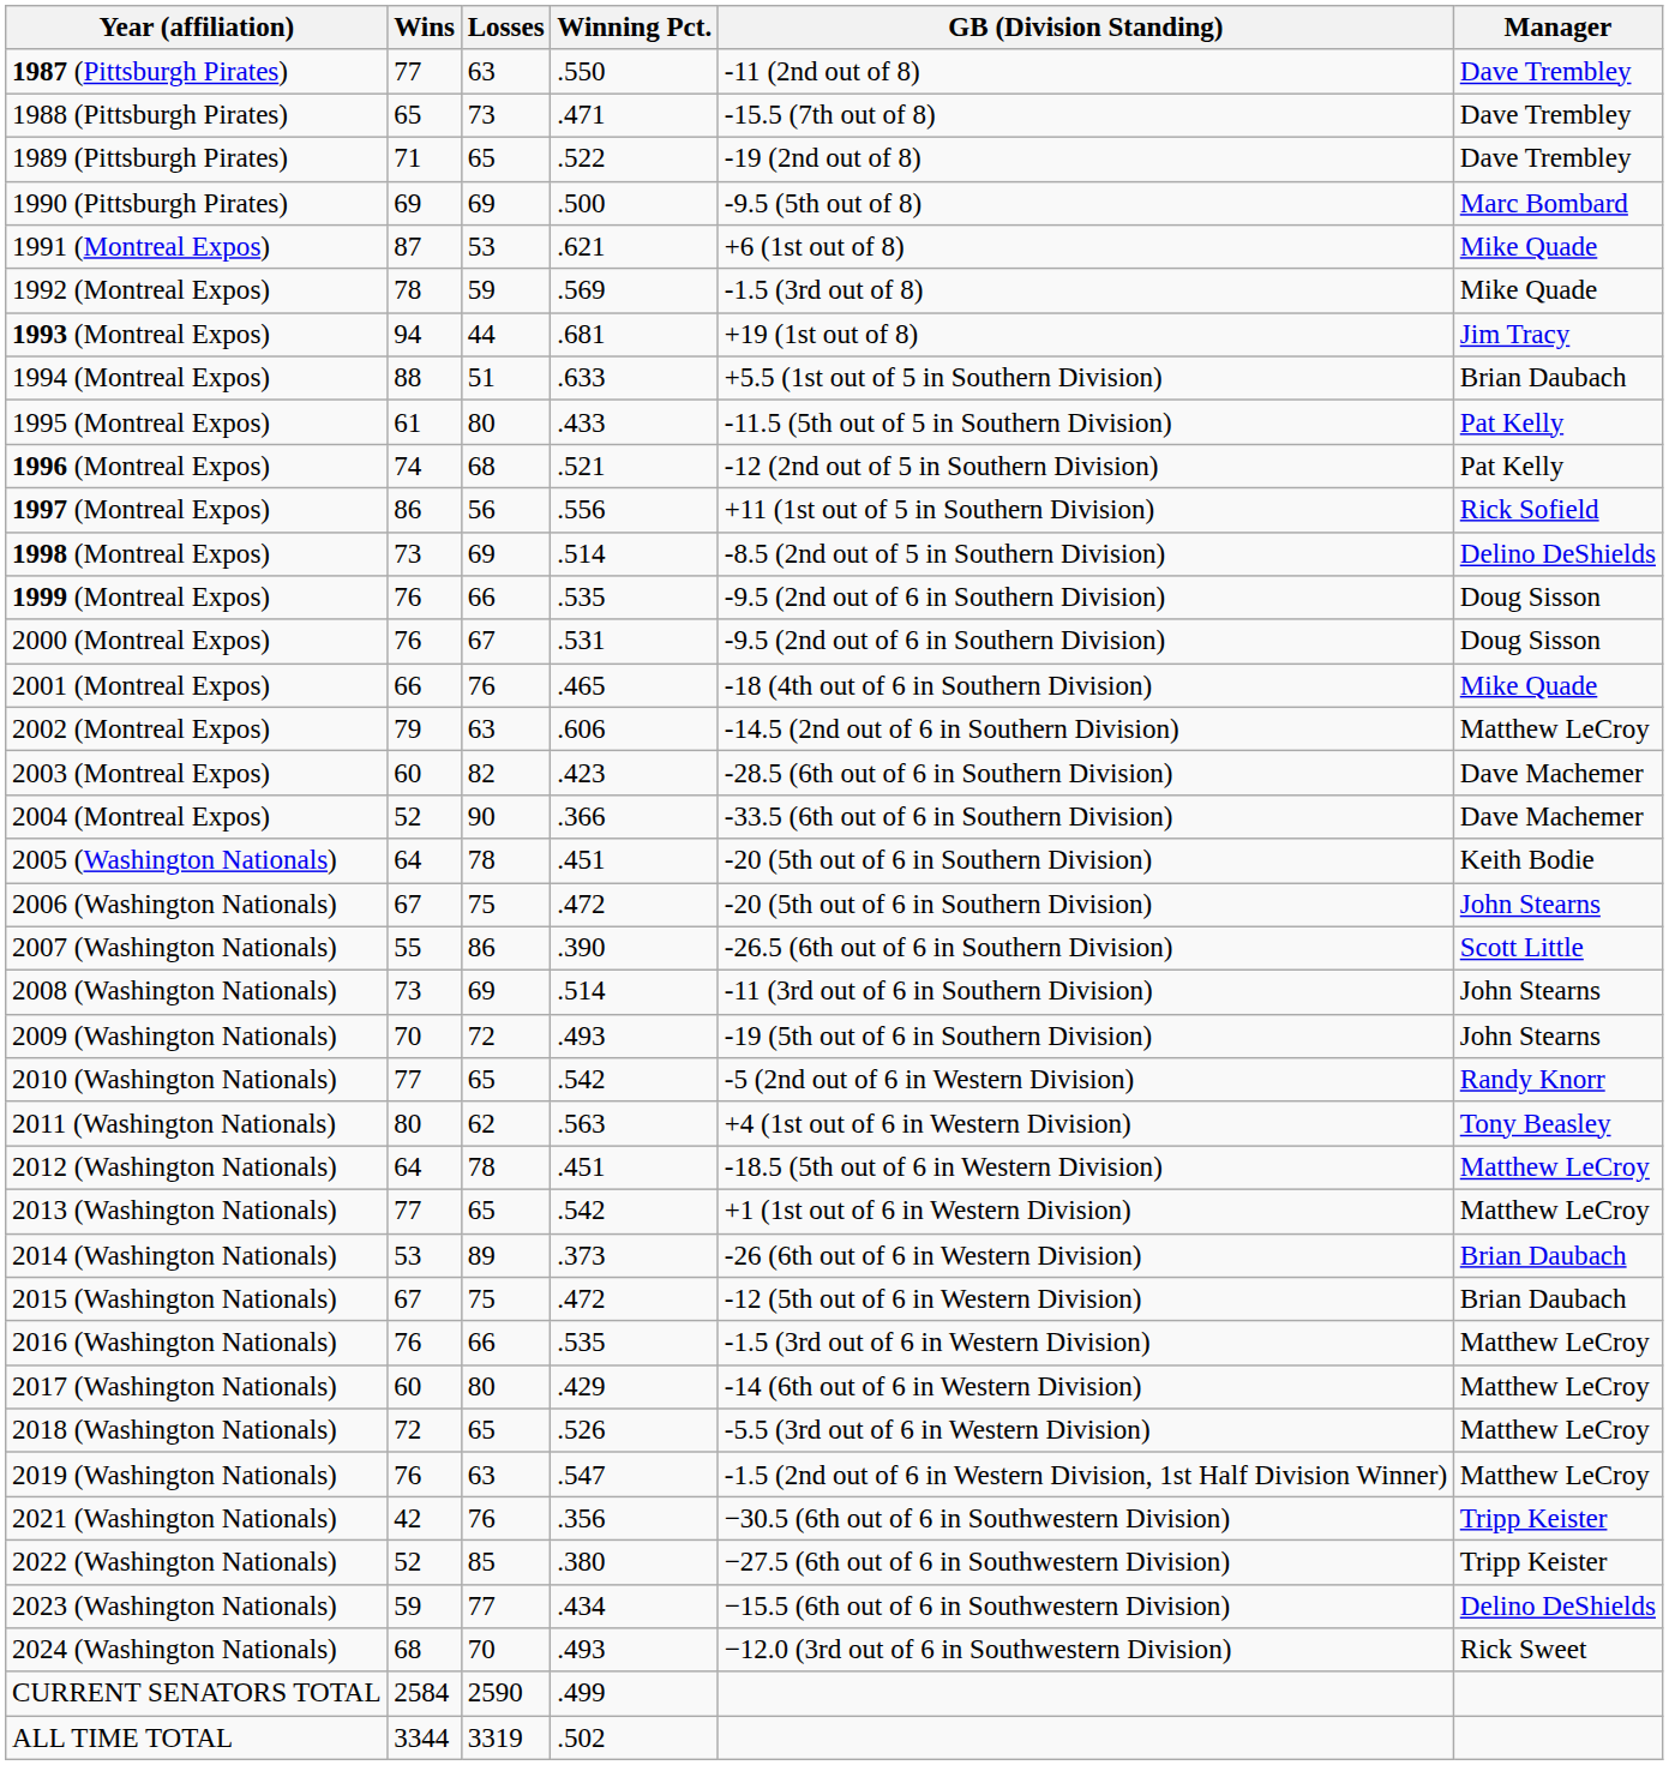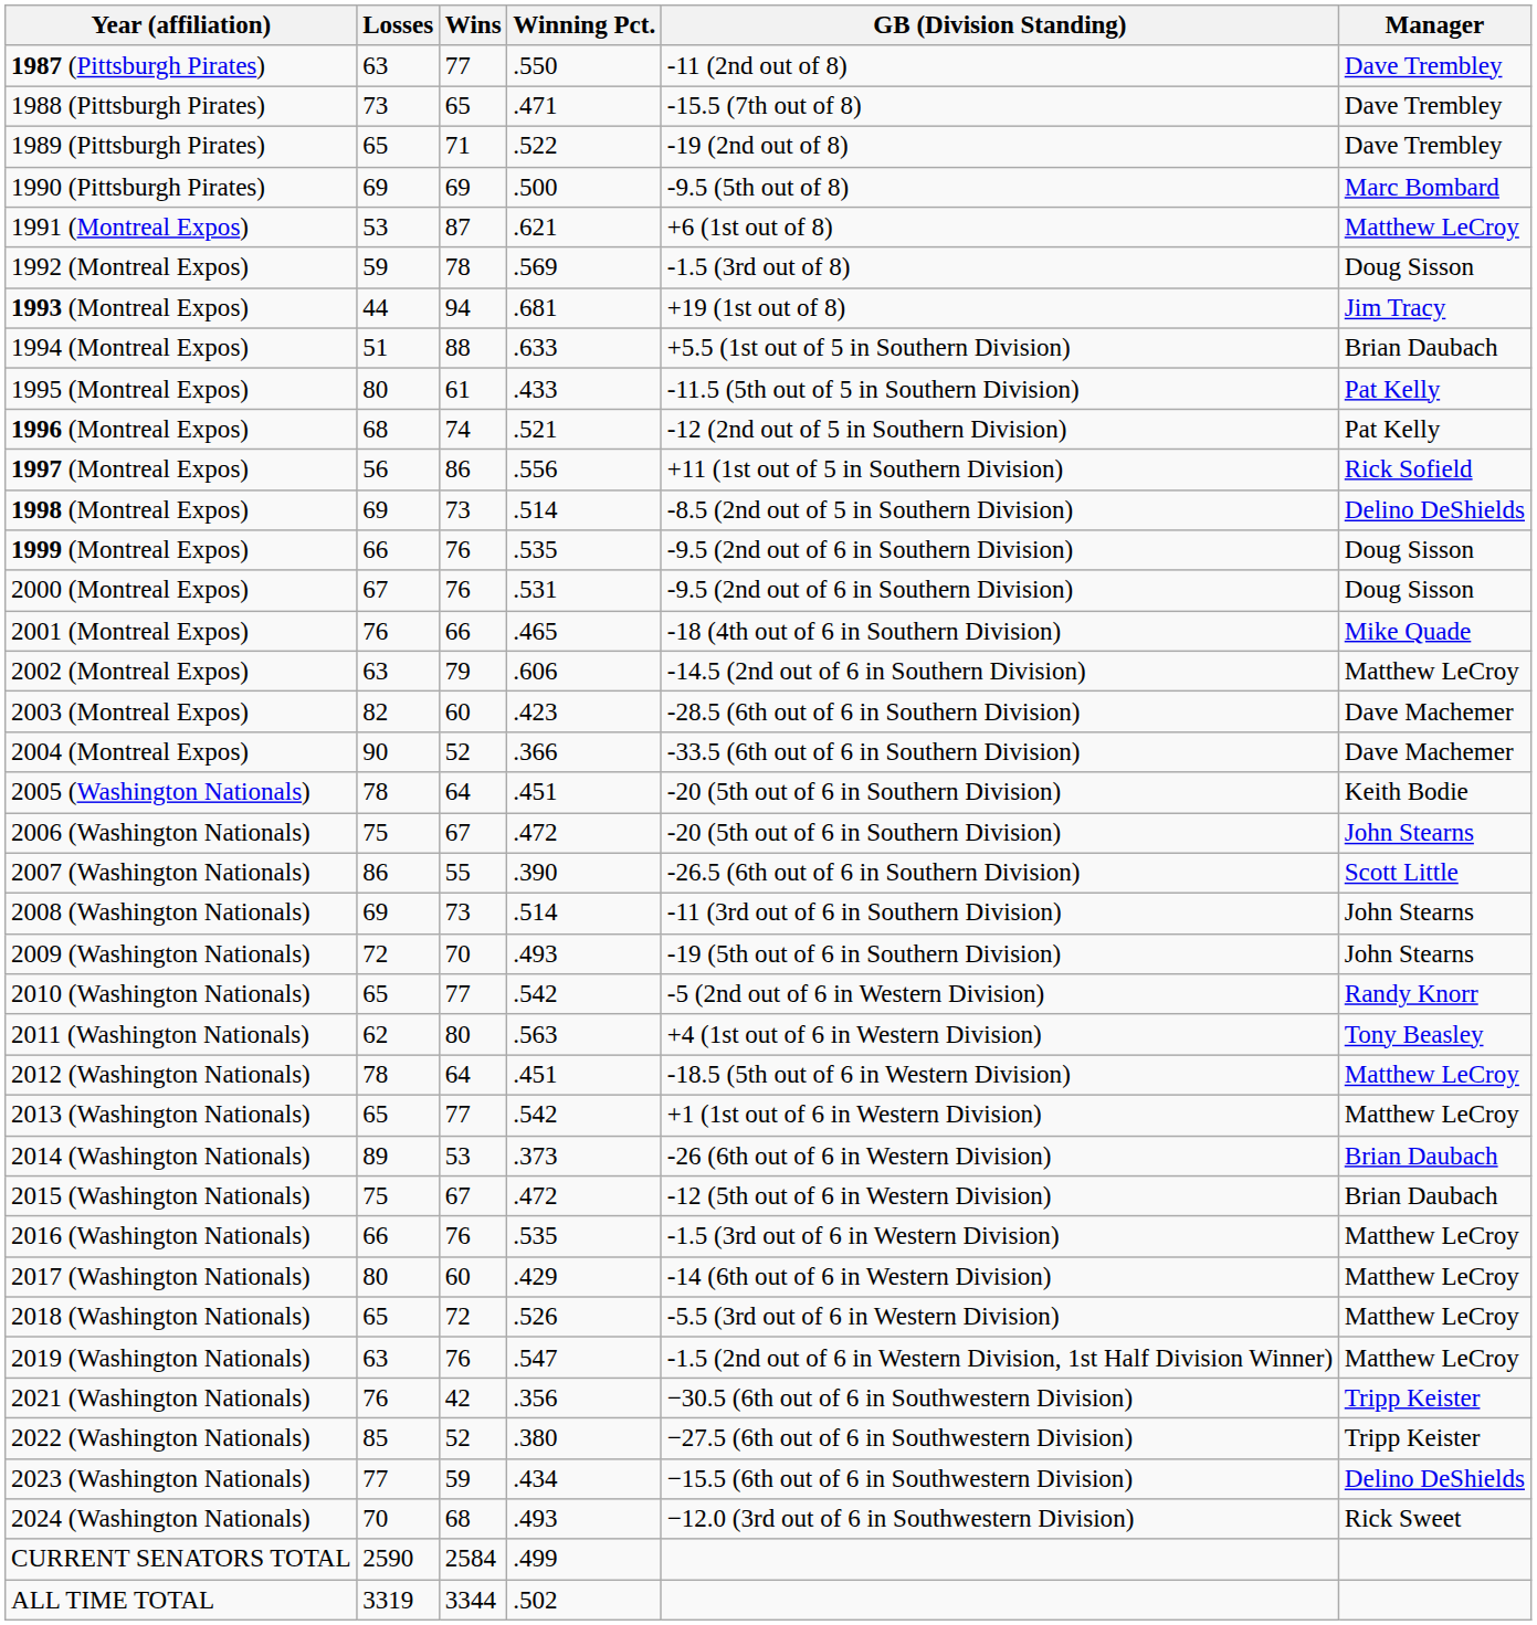columns swapped: Wins <-> Losses
1991 (Montreal Expos) | Manager: Mike Quade -> Matthew LeCroy
1992 (Montreal Expos) | Manager: Mike Quade -> Doug Sisson
